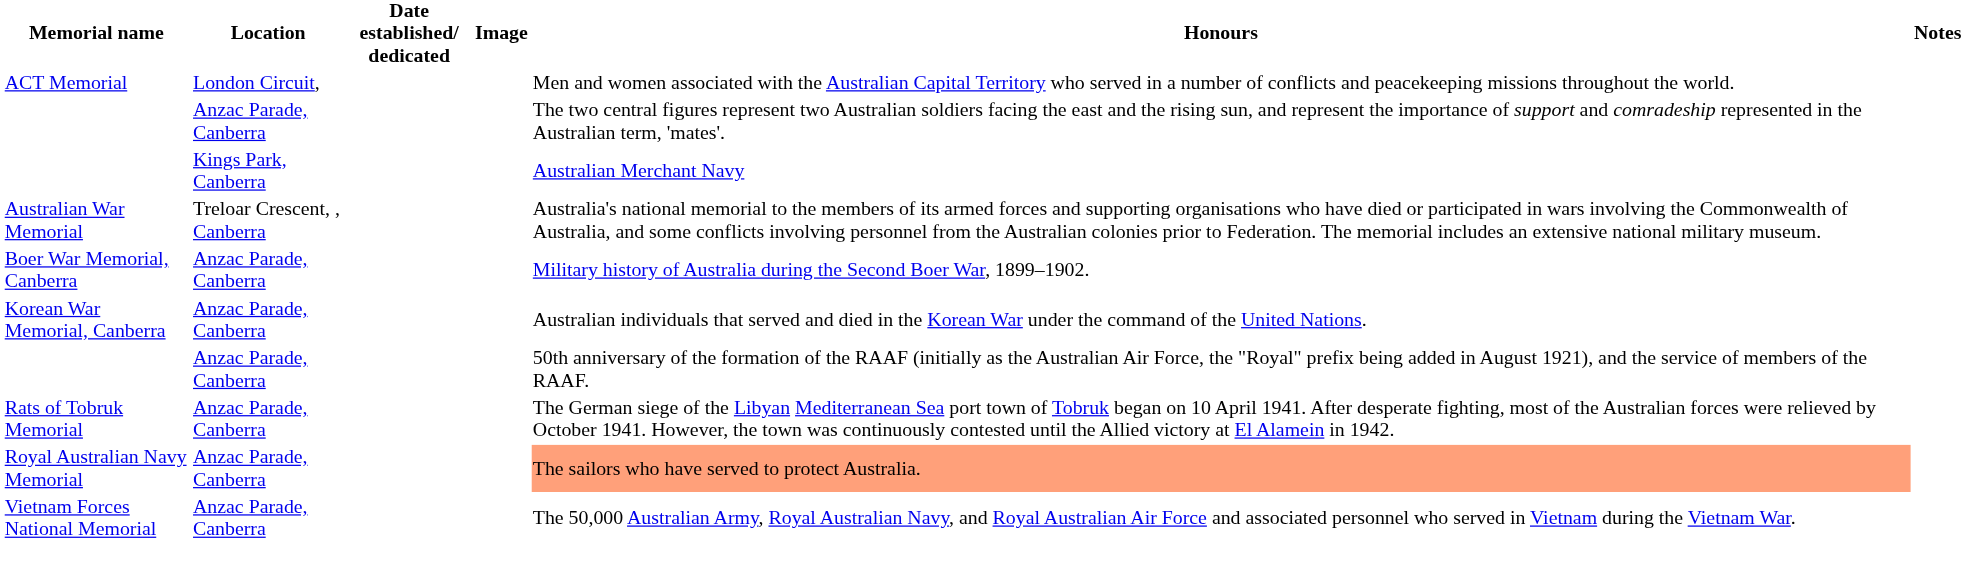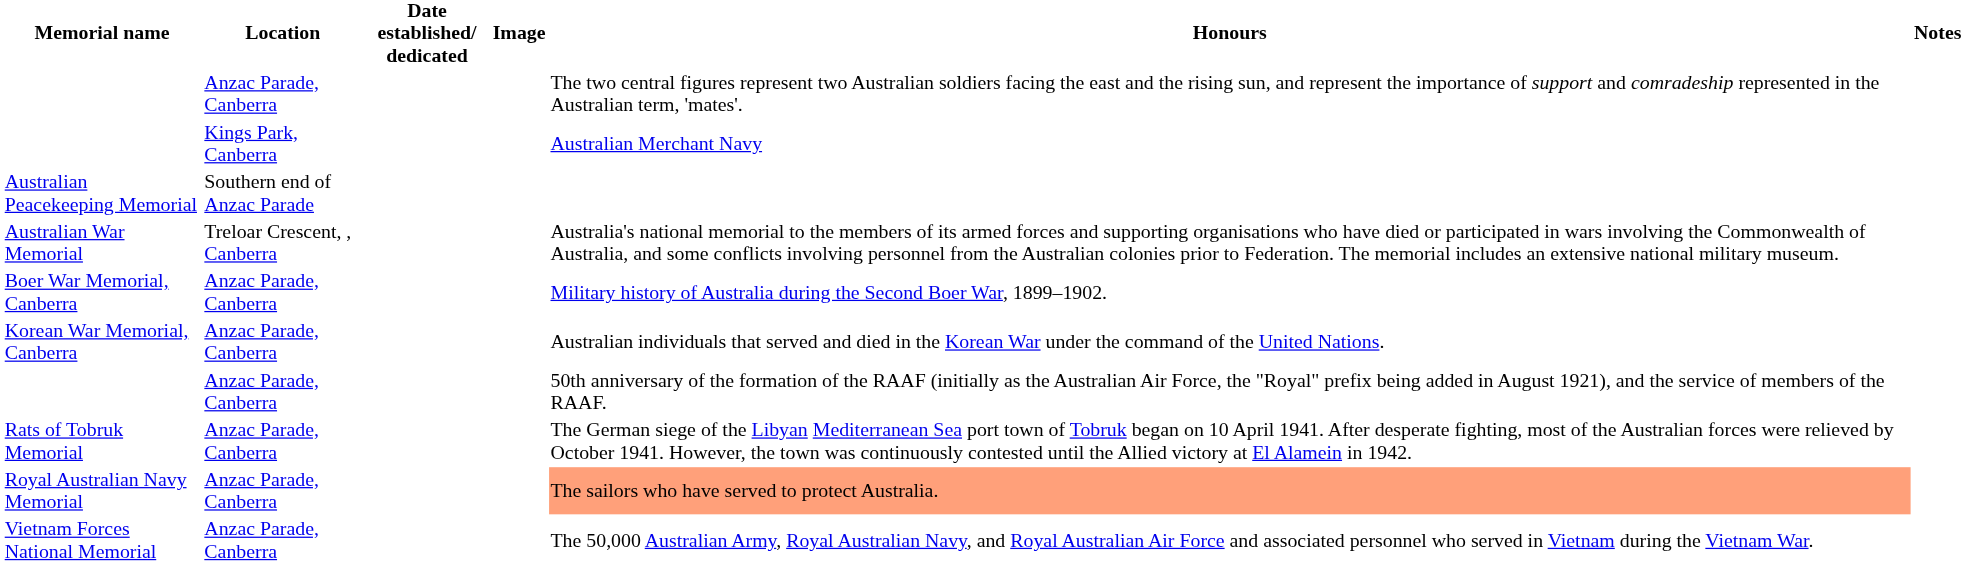- row: ACT Memorial | London Circuit, | Men and women associated with the Australian Capital Territory who served in a number of conflicts and peacekeeping missions throughout the world.
+ row: Australian Peacekeeping Memorial | Southern end of Anzac Parade
